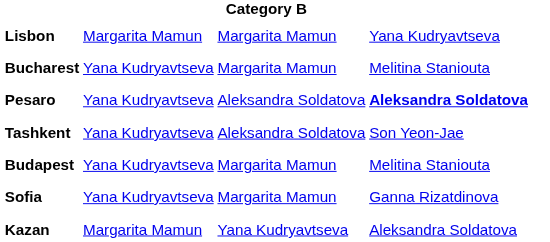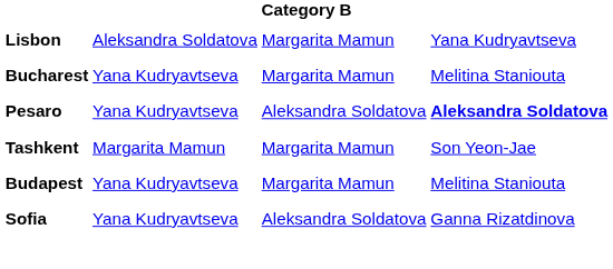Lisbon | column 2: Margarita Mamun -> Aleksandra Soldatova
Tashkent | column 2: Yana Kudryavtseva -> Margarita Mamun
Tashkent | column 3: Aleksandra Soldatova -> Margarita Mamun
Sofia | column 3: Margarita Mamun -> Aleksandra Soldatova
- row: Kazan | Margarita Mamun | Yana Kudryavtseva | Aleksandra Soldatova
